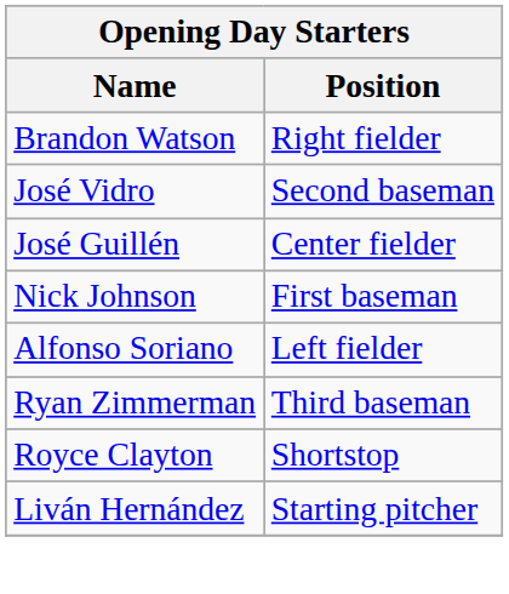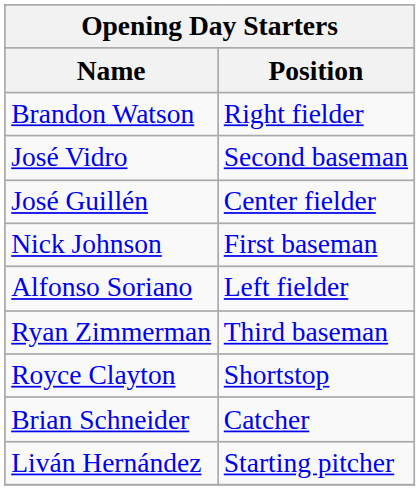+ row: Brian Schneider | Catcher
